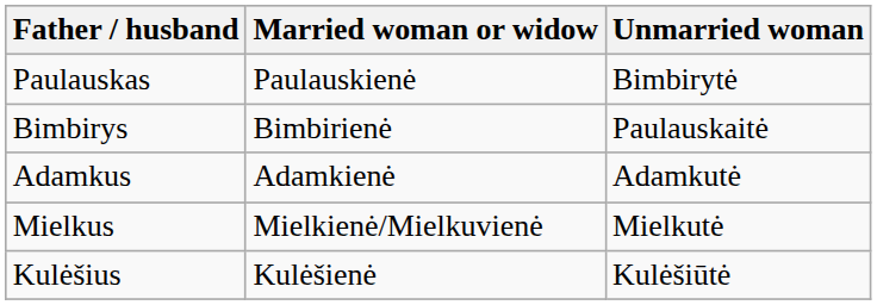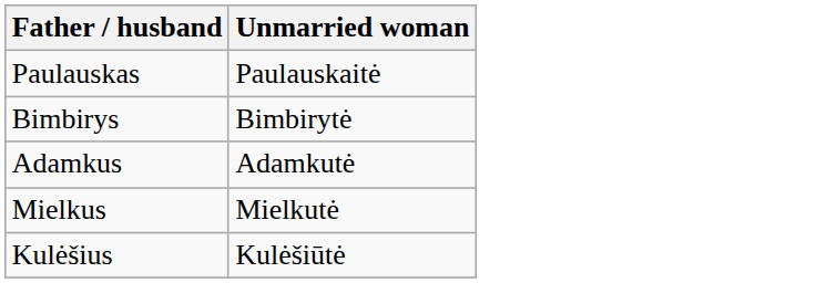- column: Married woman or widow | Paulauskienė | Bimbirienė | Adamkienė | Mielkienė/Mielkuvienė | Kulėšienė
Paulauskas | Unmarried woman: Bimbirytė -> Paulauskaitė
Bimbirys | Unmarried woman: Paulauskaitė -> Bimbirytė
